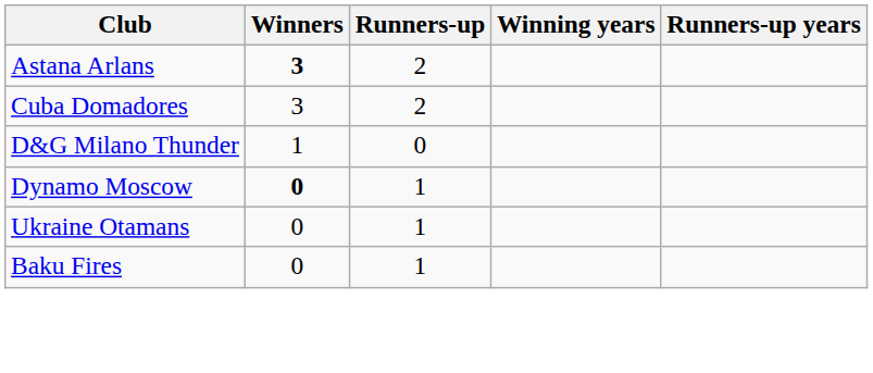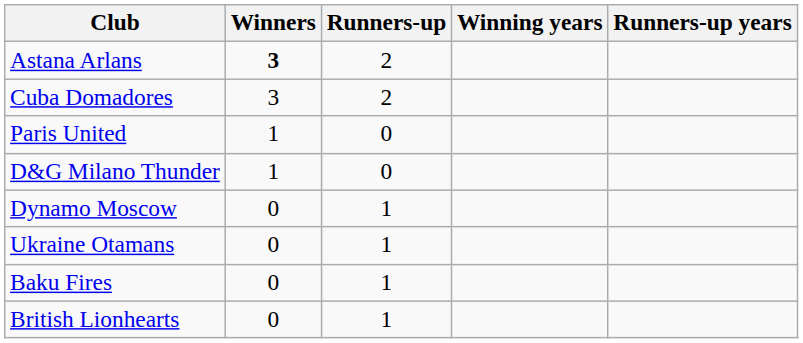+ row: Paris United | 1 | 0
Dynamo Moscow | Winners: bold -> normal
+ row: British Lionhearts | 0 | 1
